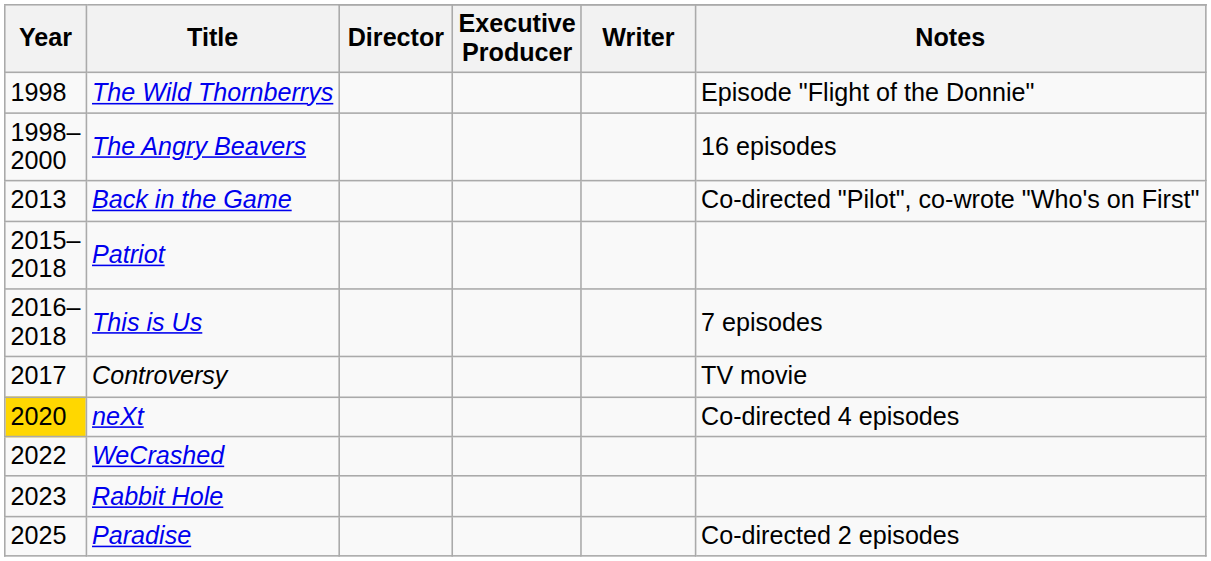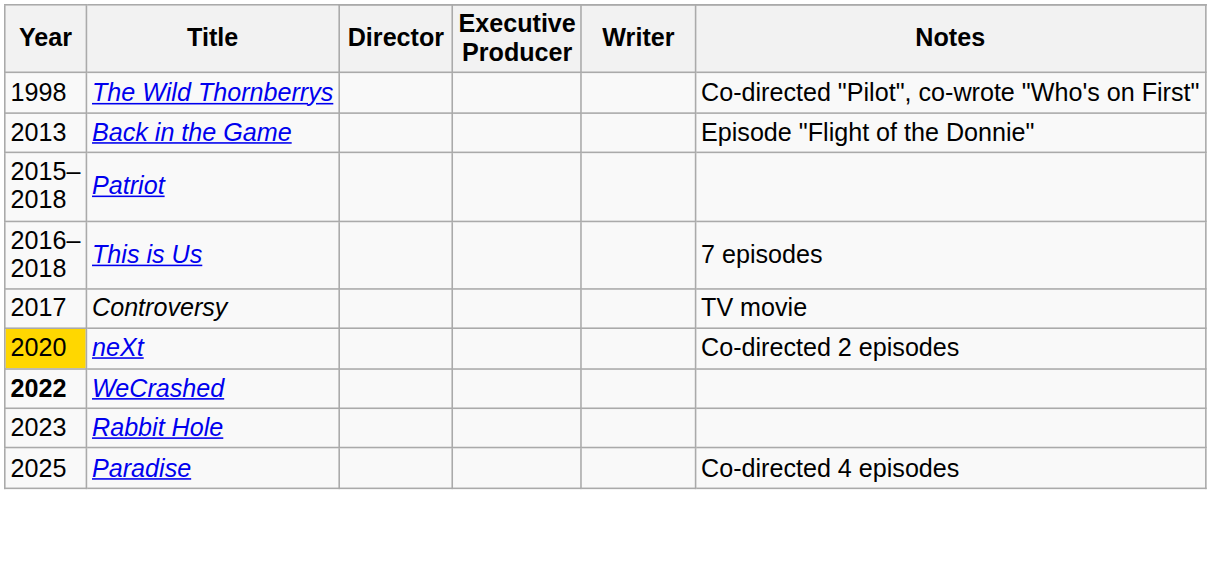The Wild Thornberrys | Notes: Episode "Flight of the Donnie" -> Co-directed "Pilot", co-wrote "Who's on First"
- row: 1998–2000 | The Angry Beavers | 16 episodes
Back in the Game | Notes: Co-directed "Pilot", co-wrote "Who's on First" -> Episode "Flight of the Donnie"
neXt | Notes: Co-directed 4 episodes -> Co-directed 2 episodes
WeCrashed | Year: normal -> bold
Paradise | Notes: Co-directed 2 episodes -> Co-directed 4 episodes
